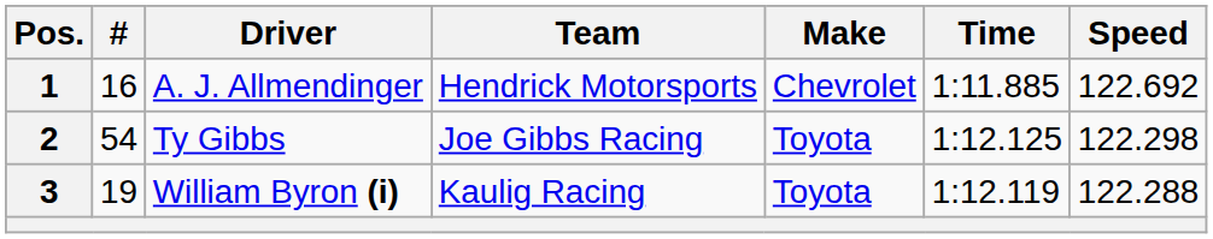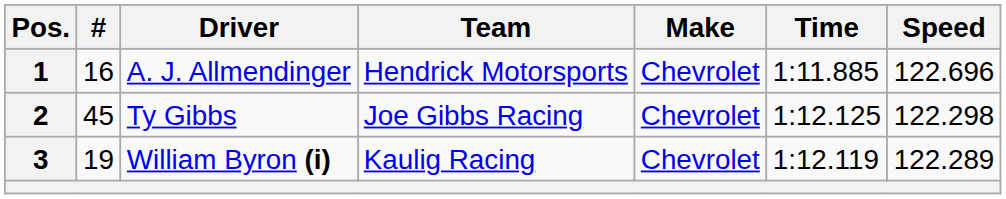1 | Speed: 122.692 -> 122.696
2 | #: 54 -> 45
2 | Make: Toyota -> Chevrolet
3 | Make: Toyota -> Chevrolet
3 | Speed: 122.288 -> 122.289
